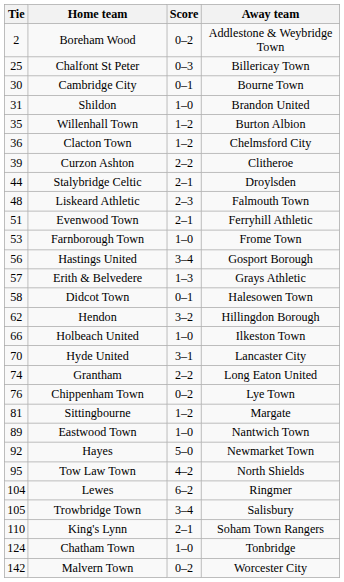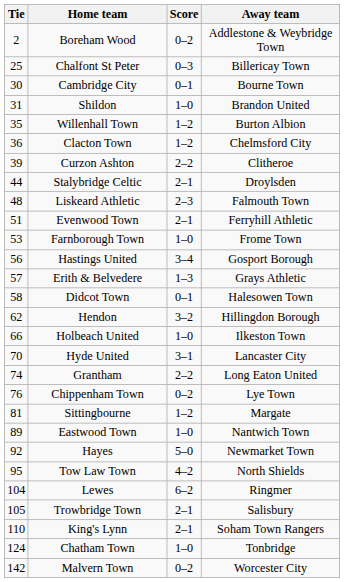Trowbridge Town | Score: 3–4 -> 2–1
